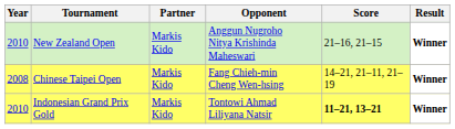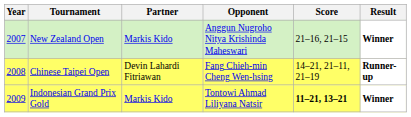New Zealand Open | Year: 2010 -> 2007
Chinese Taipei Open | Partner: Markis Kido -> Devin Lahardi Fitriawan
Chinese Taipei Open | Result: Winner -> Runner-up
Indonesian Grand Prix Gold | Year: 2010 -> 2009
